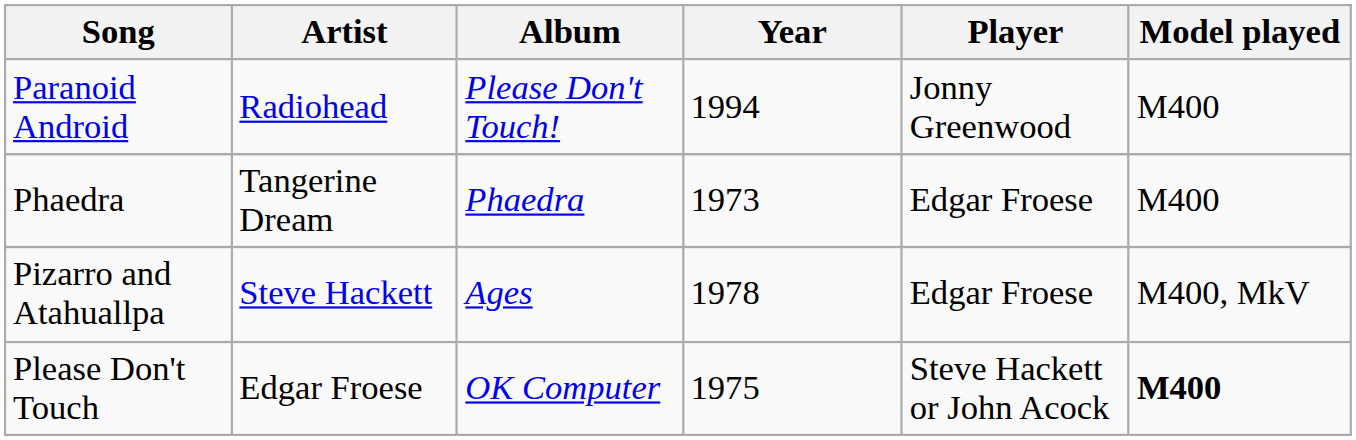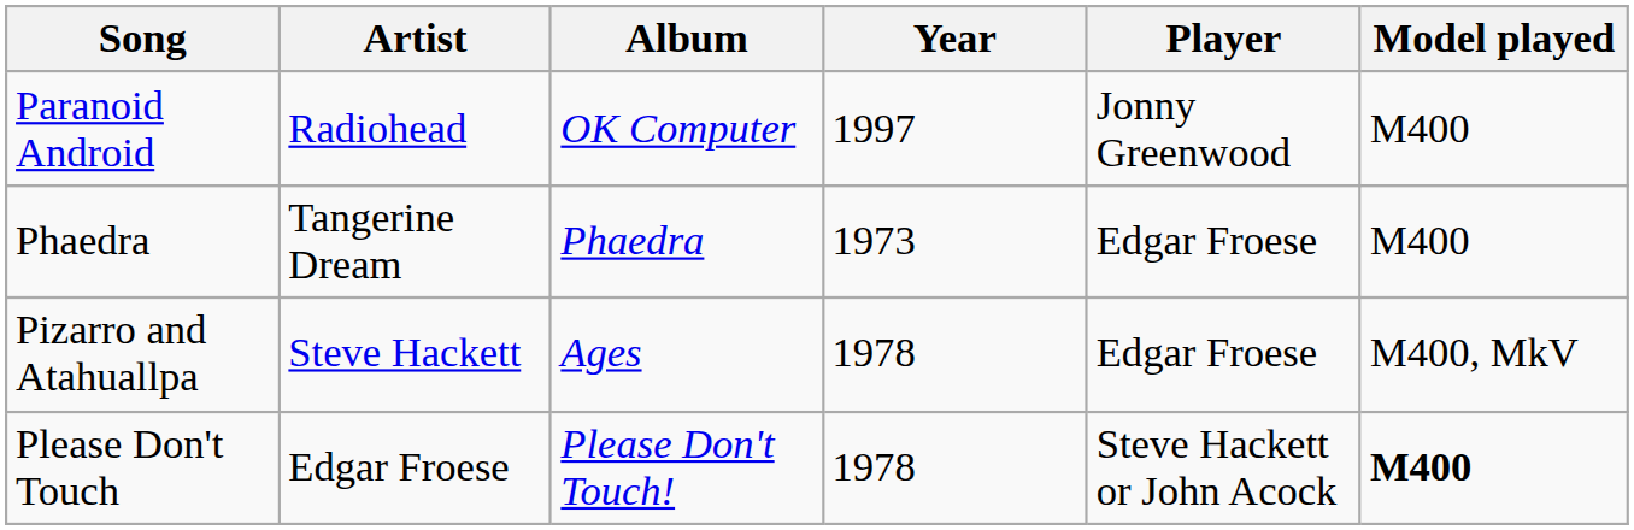Paranoid Android | Album: Please Don't Touch! -> OK Computer
Paranoid Android | Year: 1994 -> 1997
Please Don't Touch | Album: OK Computer -> Please Don't Touch!
Please Don't Touch | Year: 1975 -> 1978
